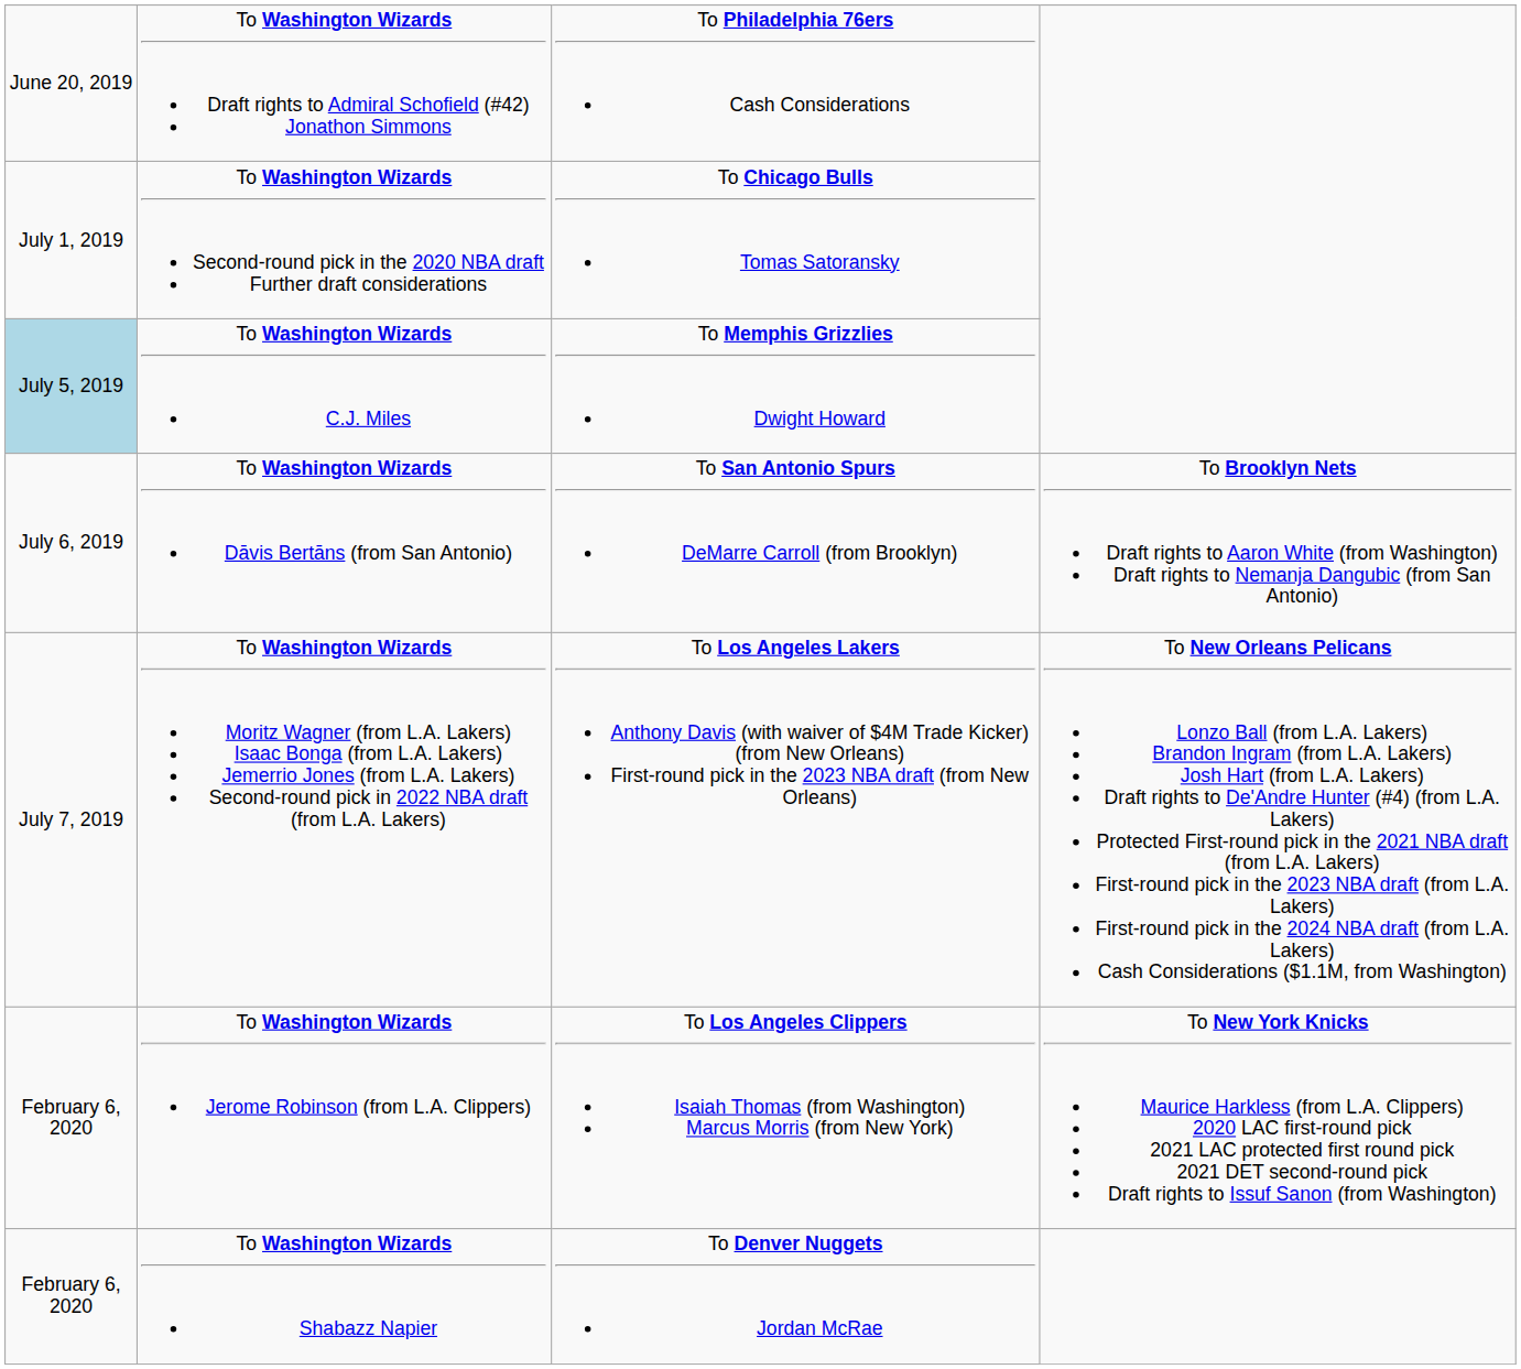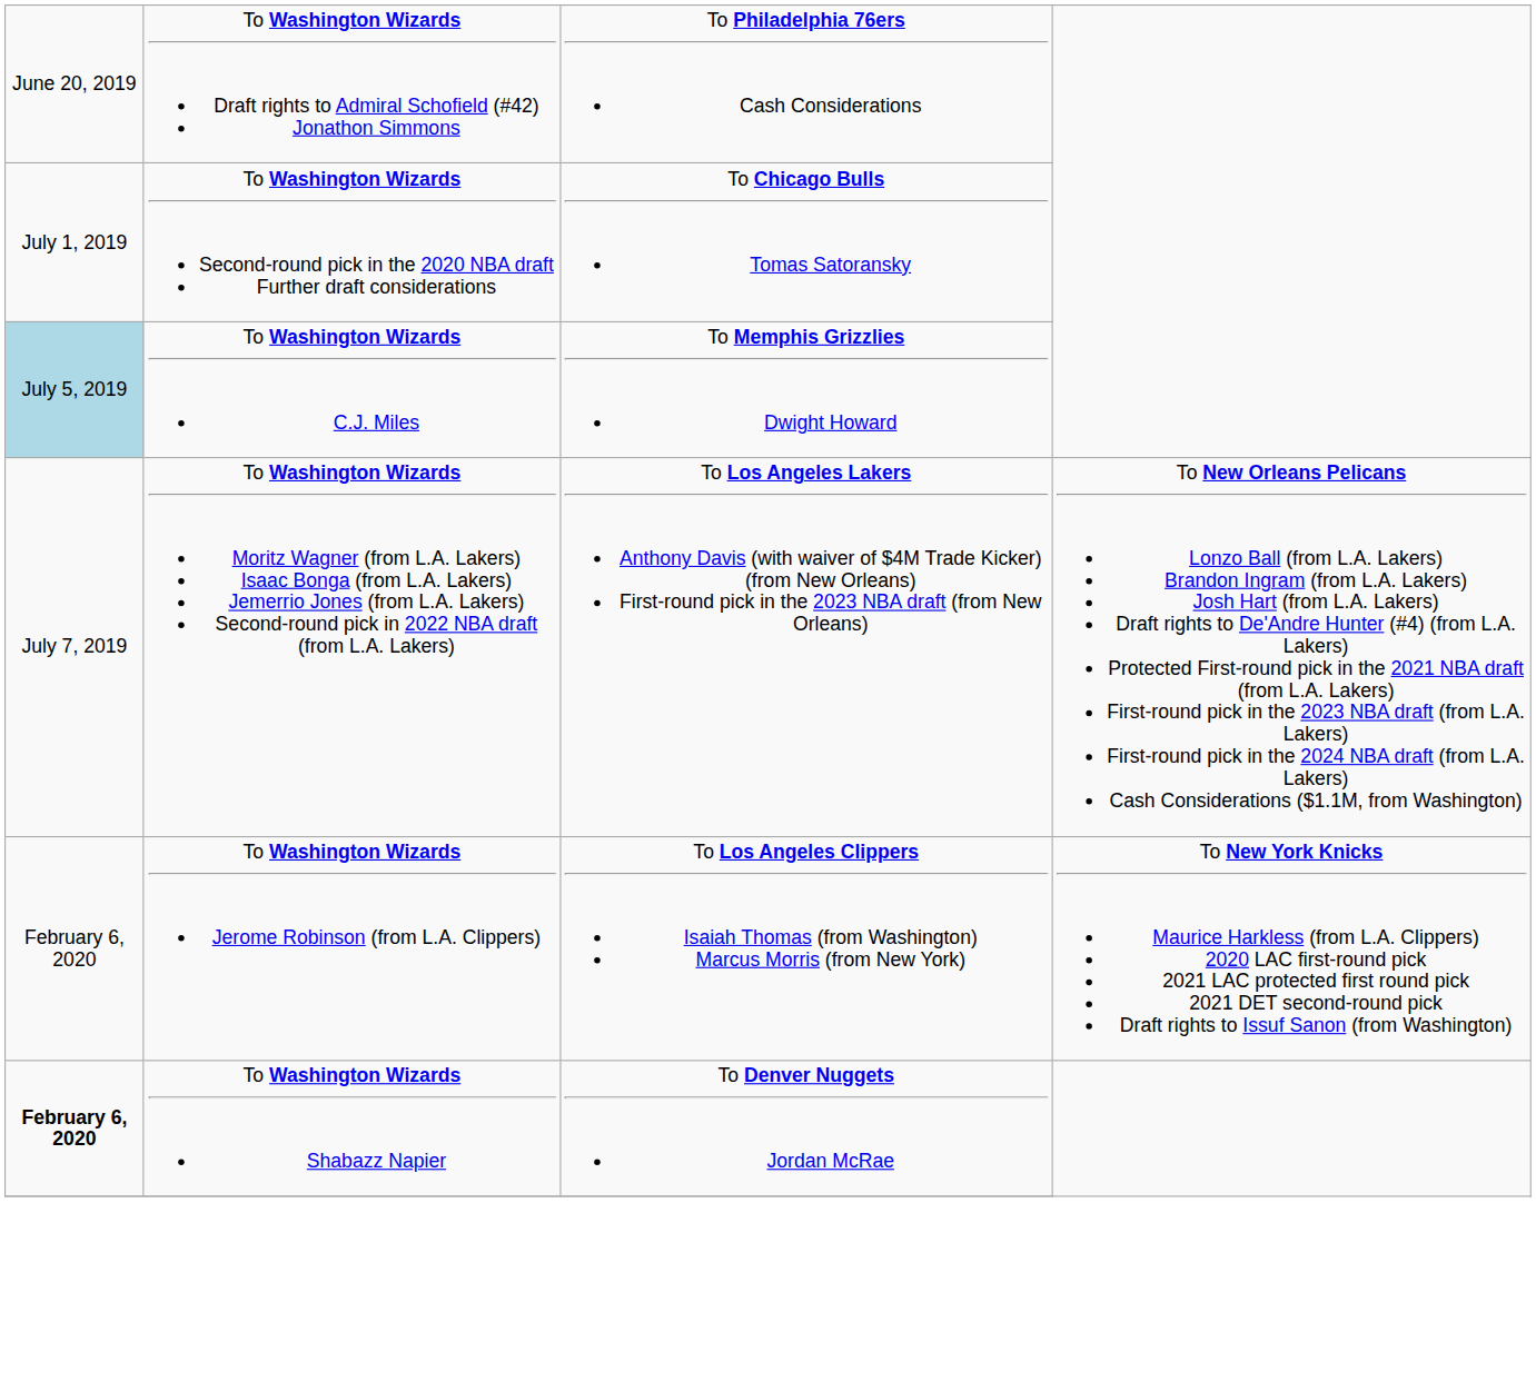- row: July 6, 2019 | To Washington Wizards Dāvis Bertāns (from San Antonio) | To San Antonio Spurs DeMarre Carroll (from Brooklyn) | To Brooklyn Nets Draft rights to Aaron White (from Washington) Draft rights to Nemanja Dangubic (from San Antonio)
To Washington Wizards Shabazz Napier | column 1: normal -> bold
